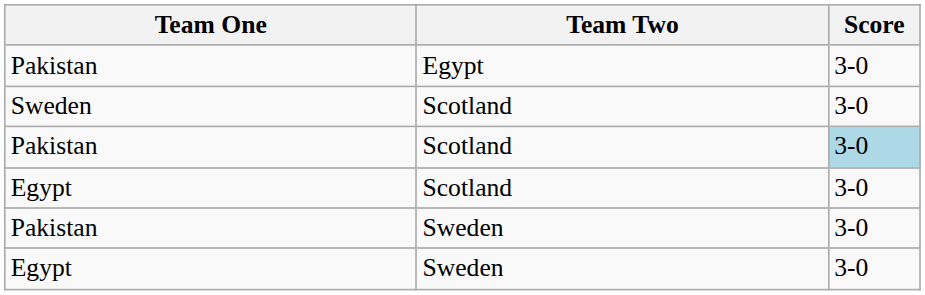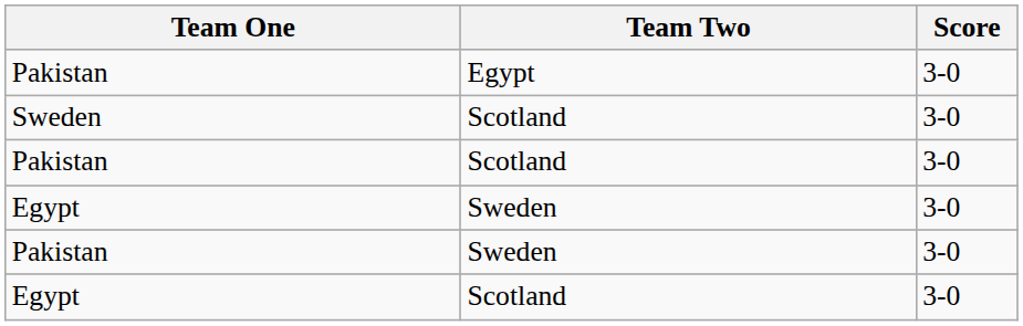Pakistan / Scotland | Score: lightblue background -> no background
rows swapped: Egypt / Sweden <-> Egypt / Scotland
